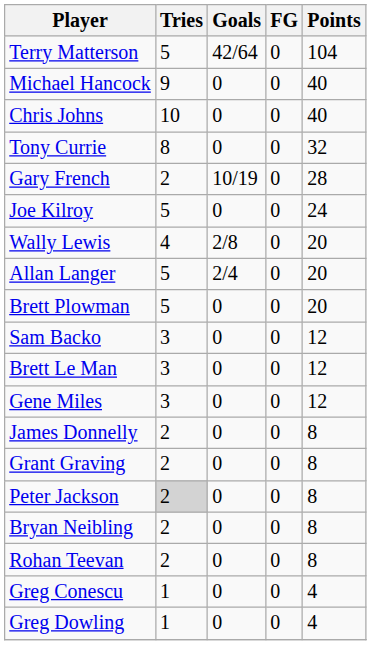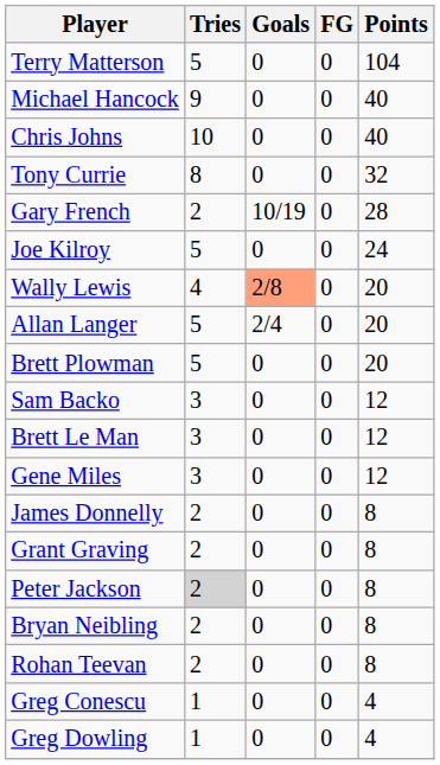Terry Matterson | Goals: 42/64 -> 0
Wally Lewis | Goals: no background -> lightsalmon background
